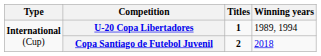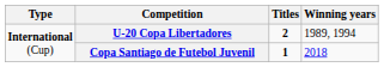U-20 Copa Libertadores | Titles: 1 -> 2
Copa Santiago de Futebol Juvenil | Titles: 2 -> 1
